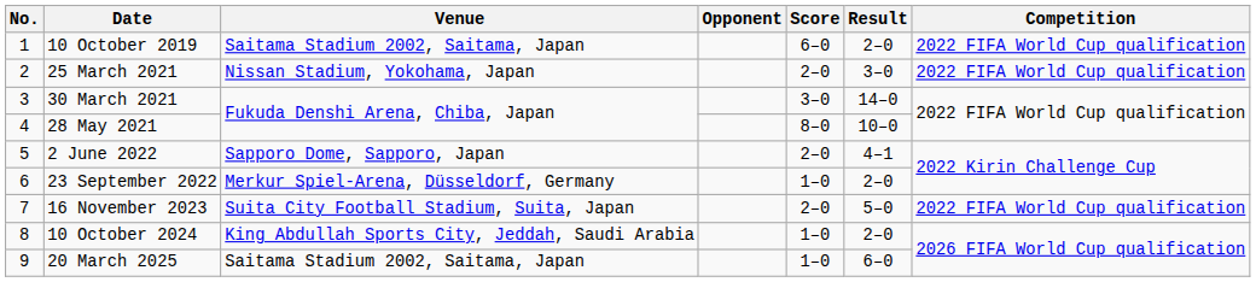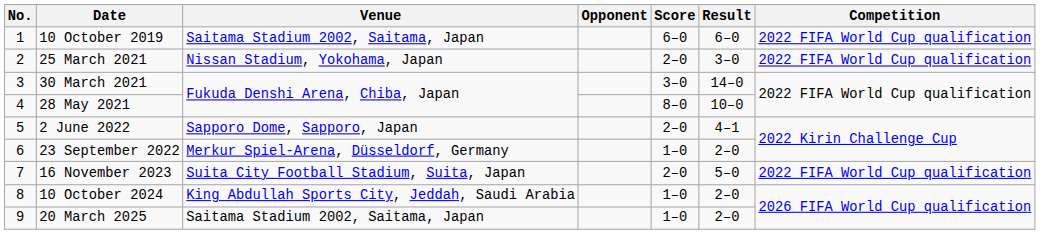10 October 2019 | Result: 2–0 -> 6–0
20 March 2025 | Result: 6–0 -> 2–0
